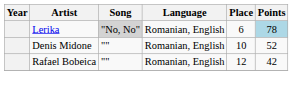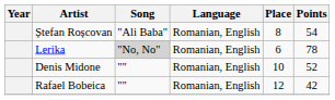+ row: Ștefan Roșcovan | "Ali Baba" | Romanian, English | 8 | 54
Lerika | Points: lightblue background -> no background
